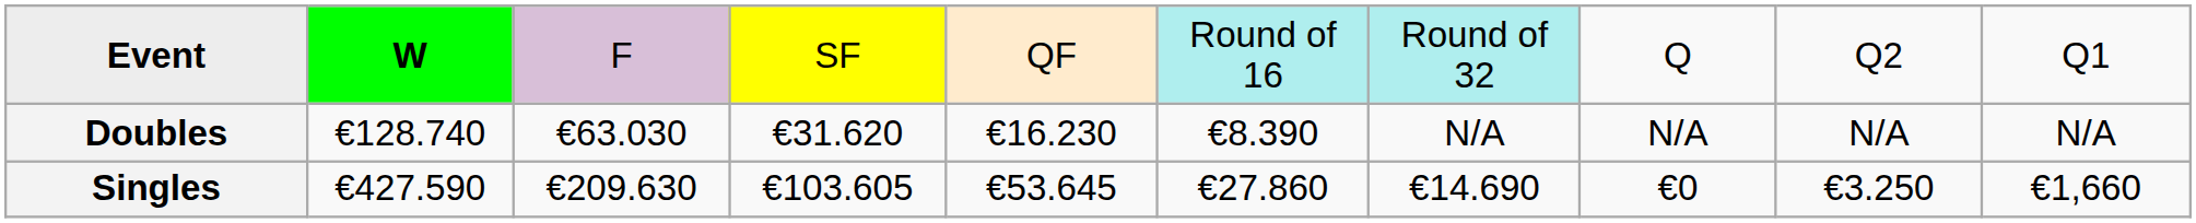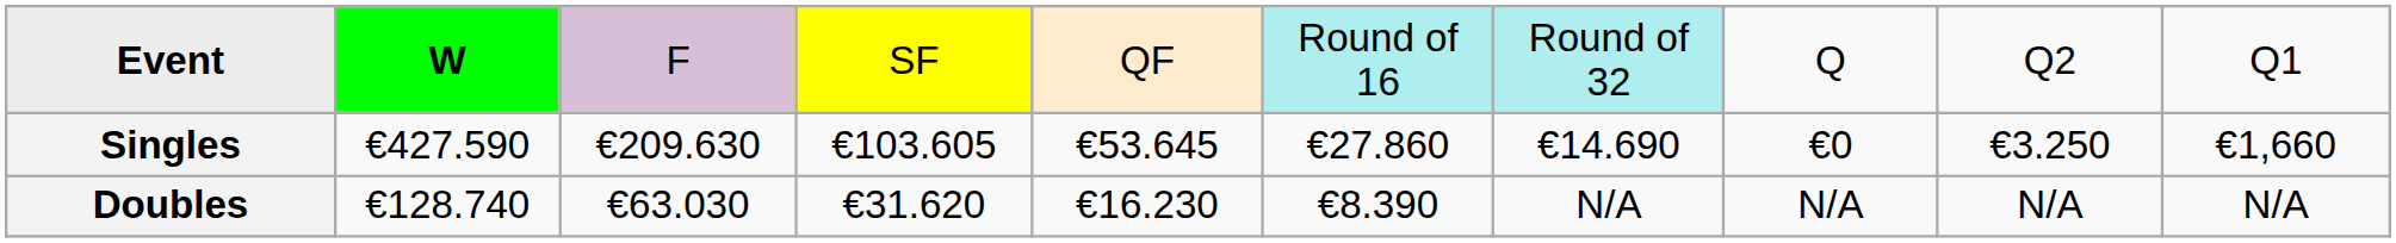rows swapped: Singles <-> Doubles
